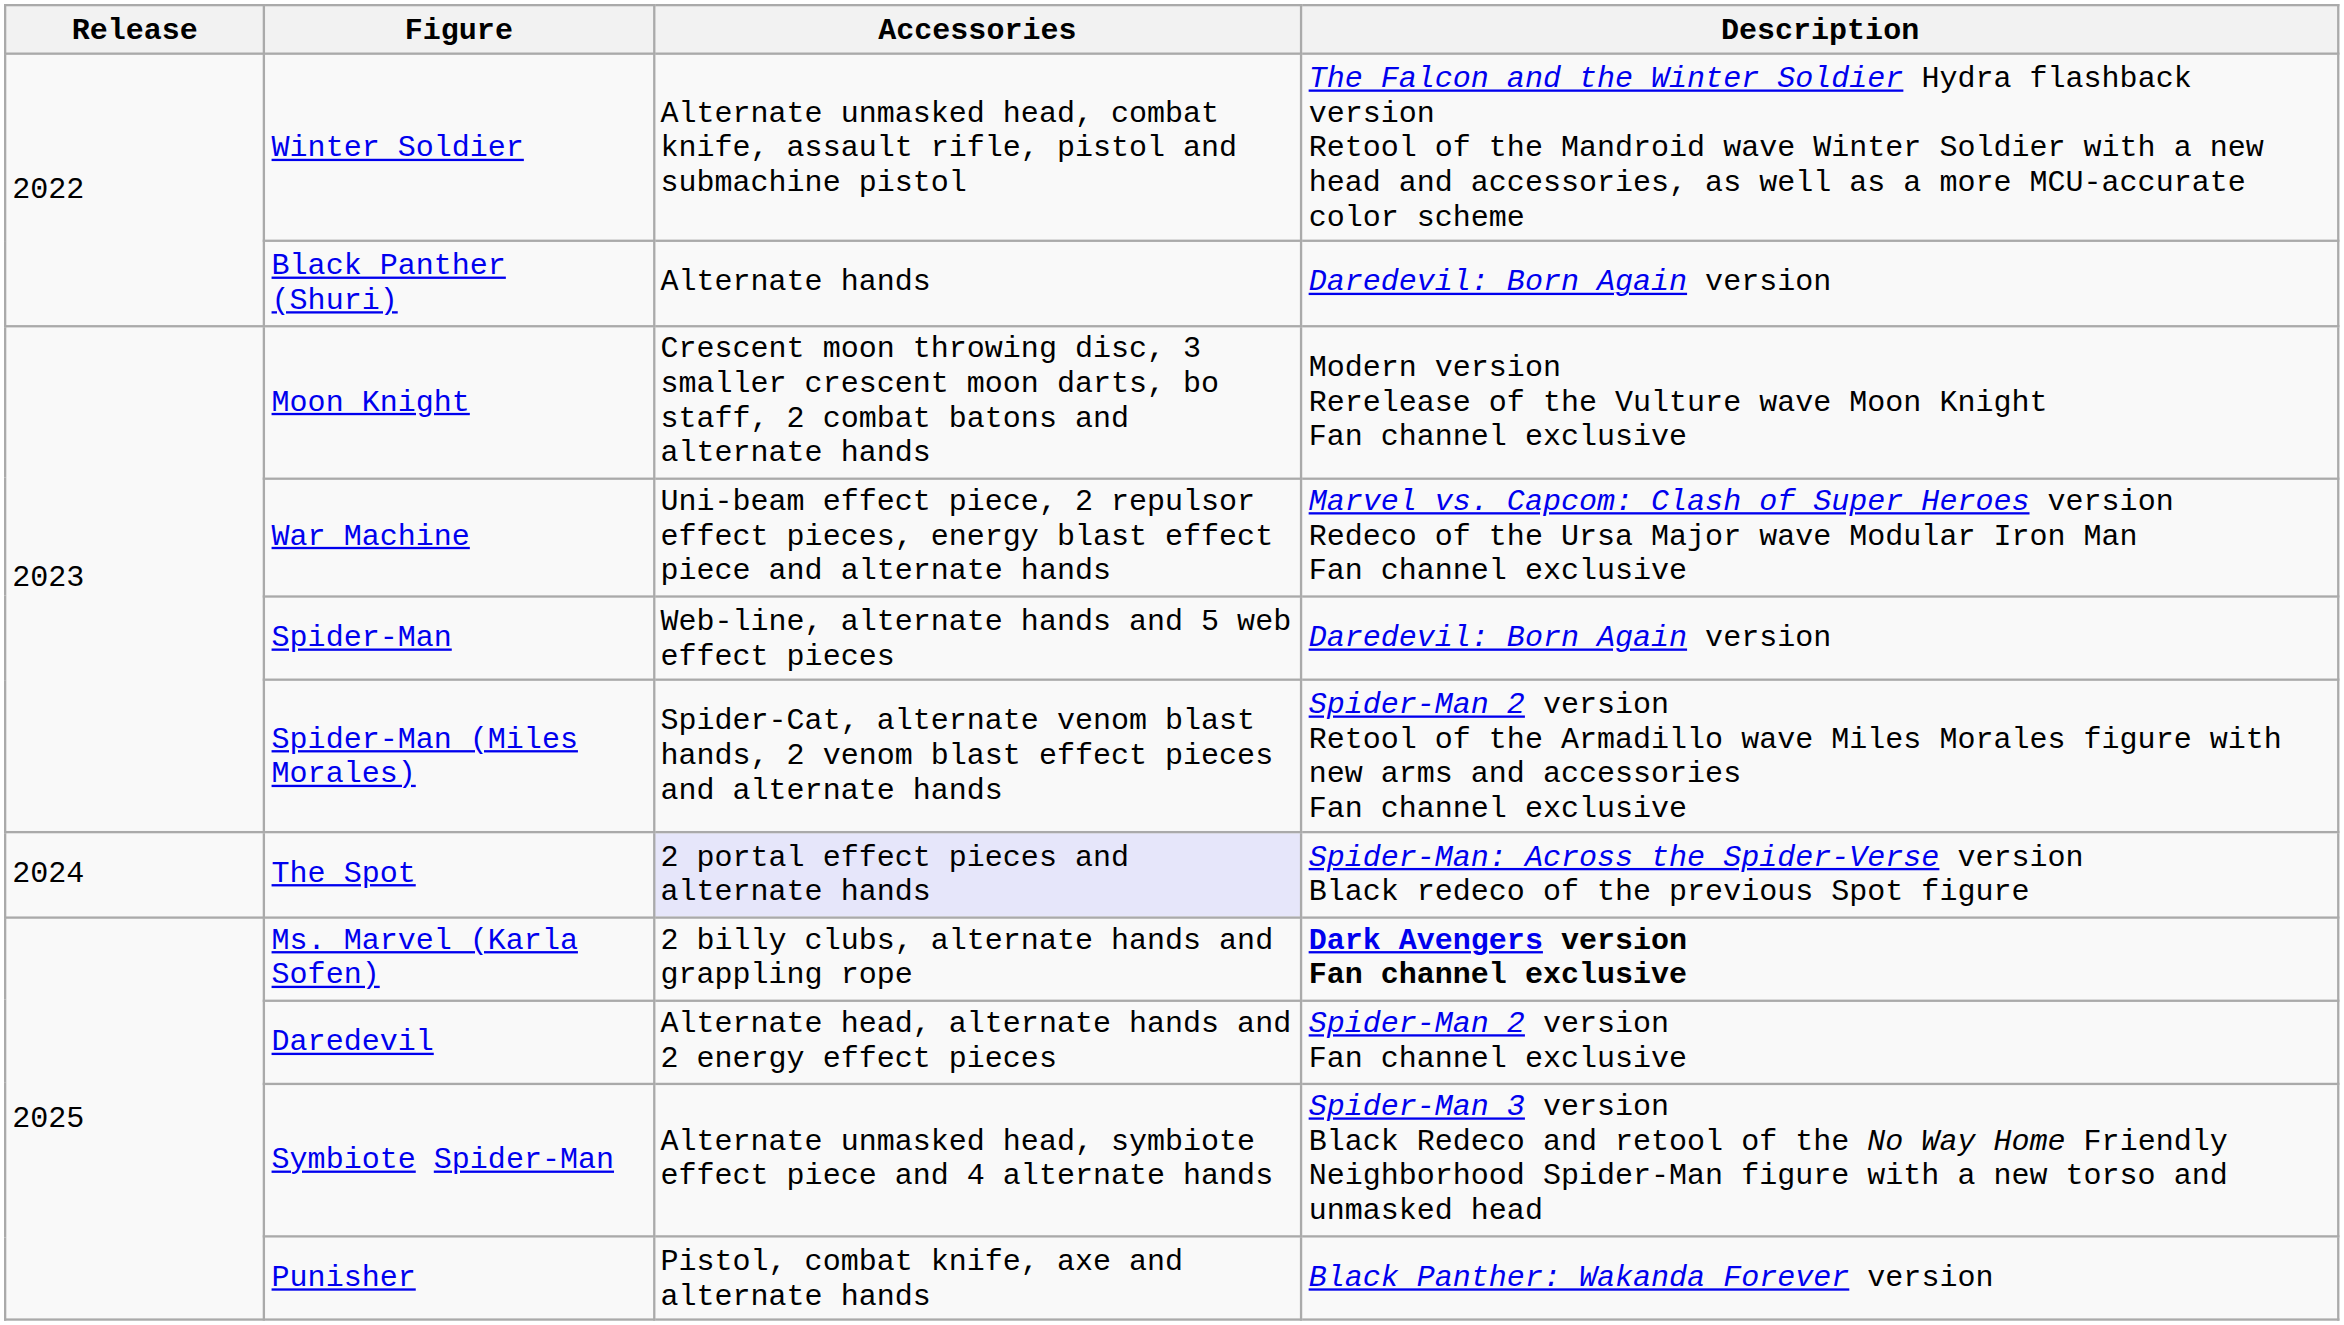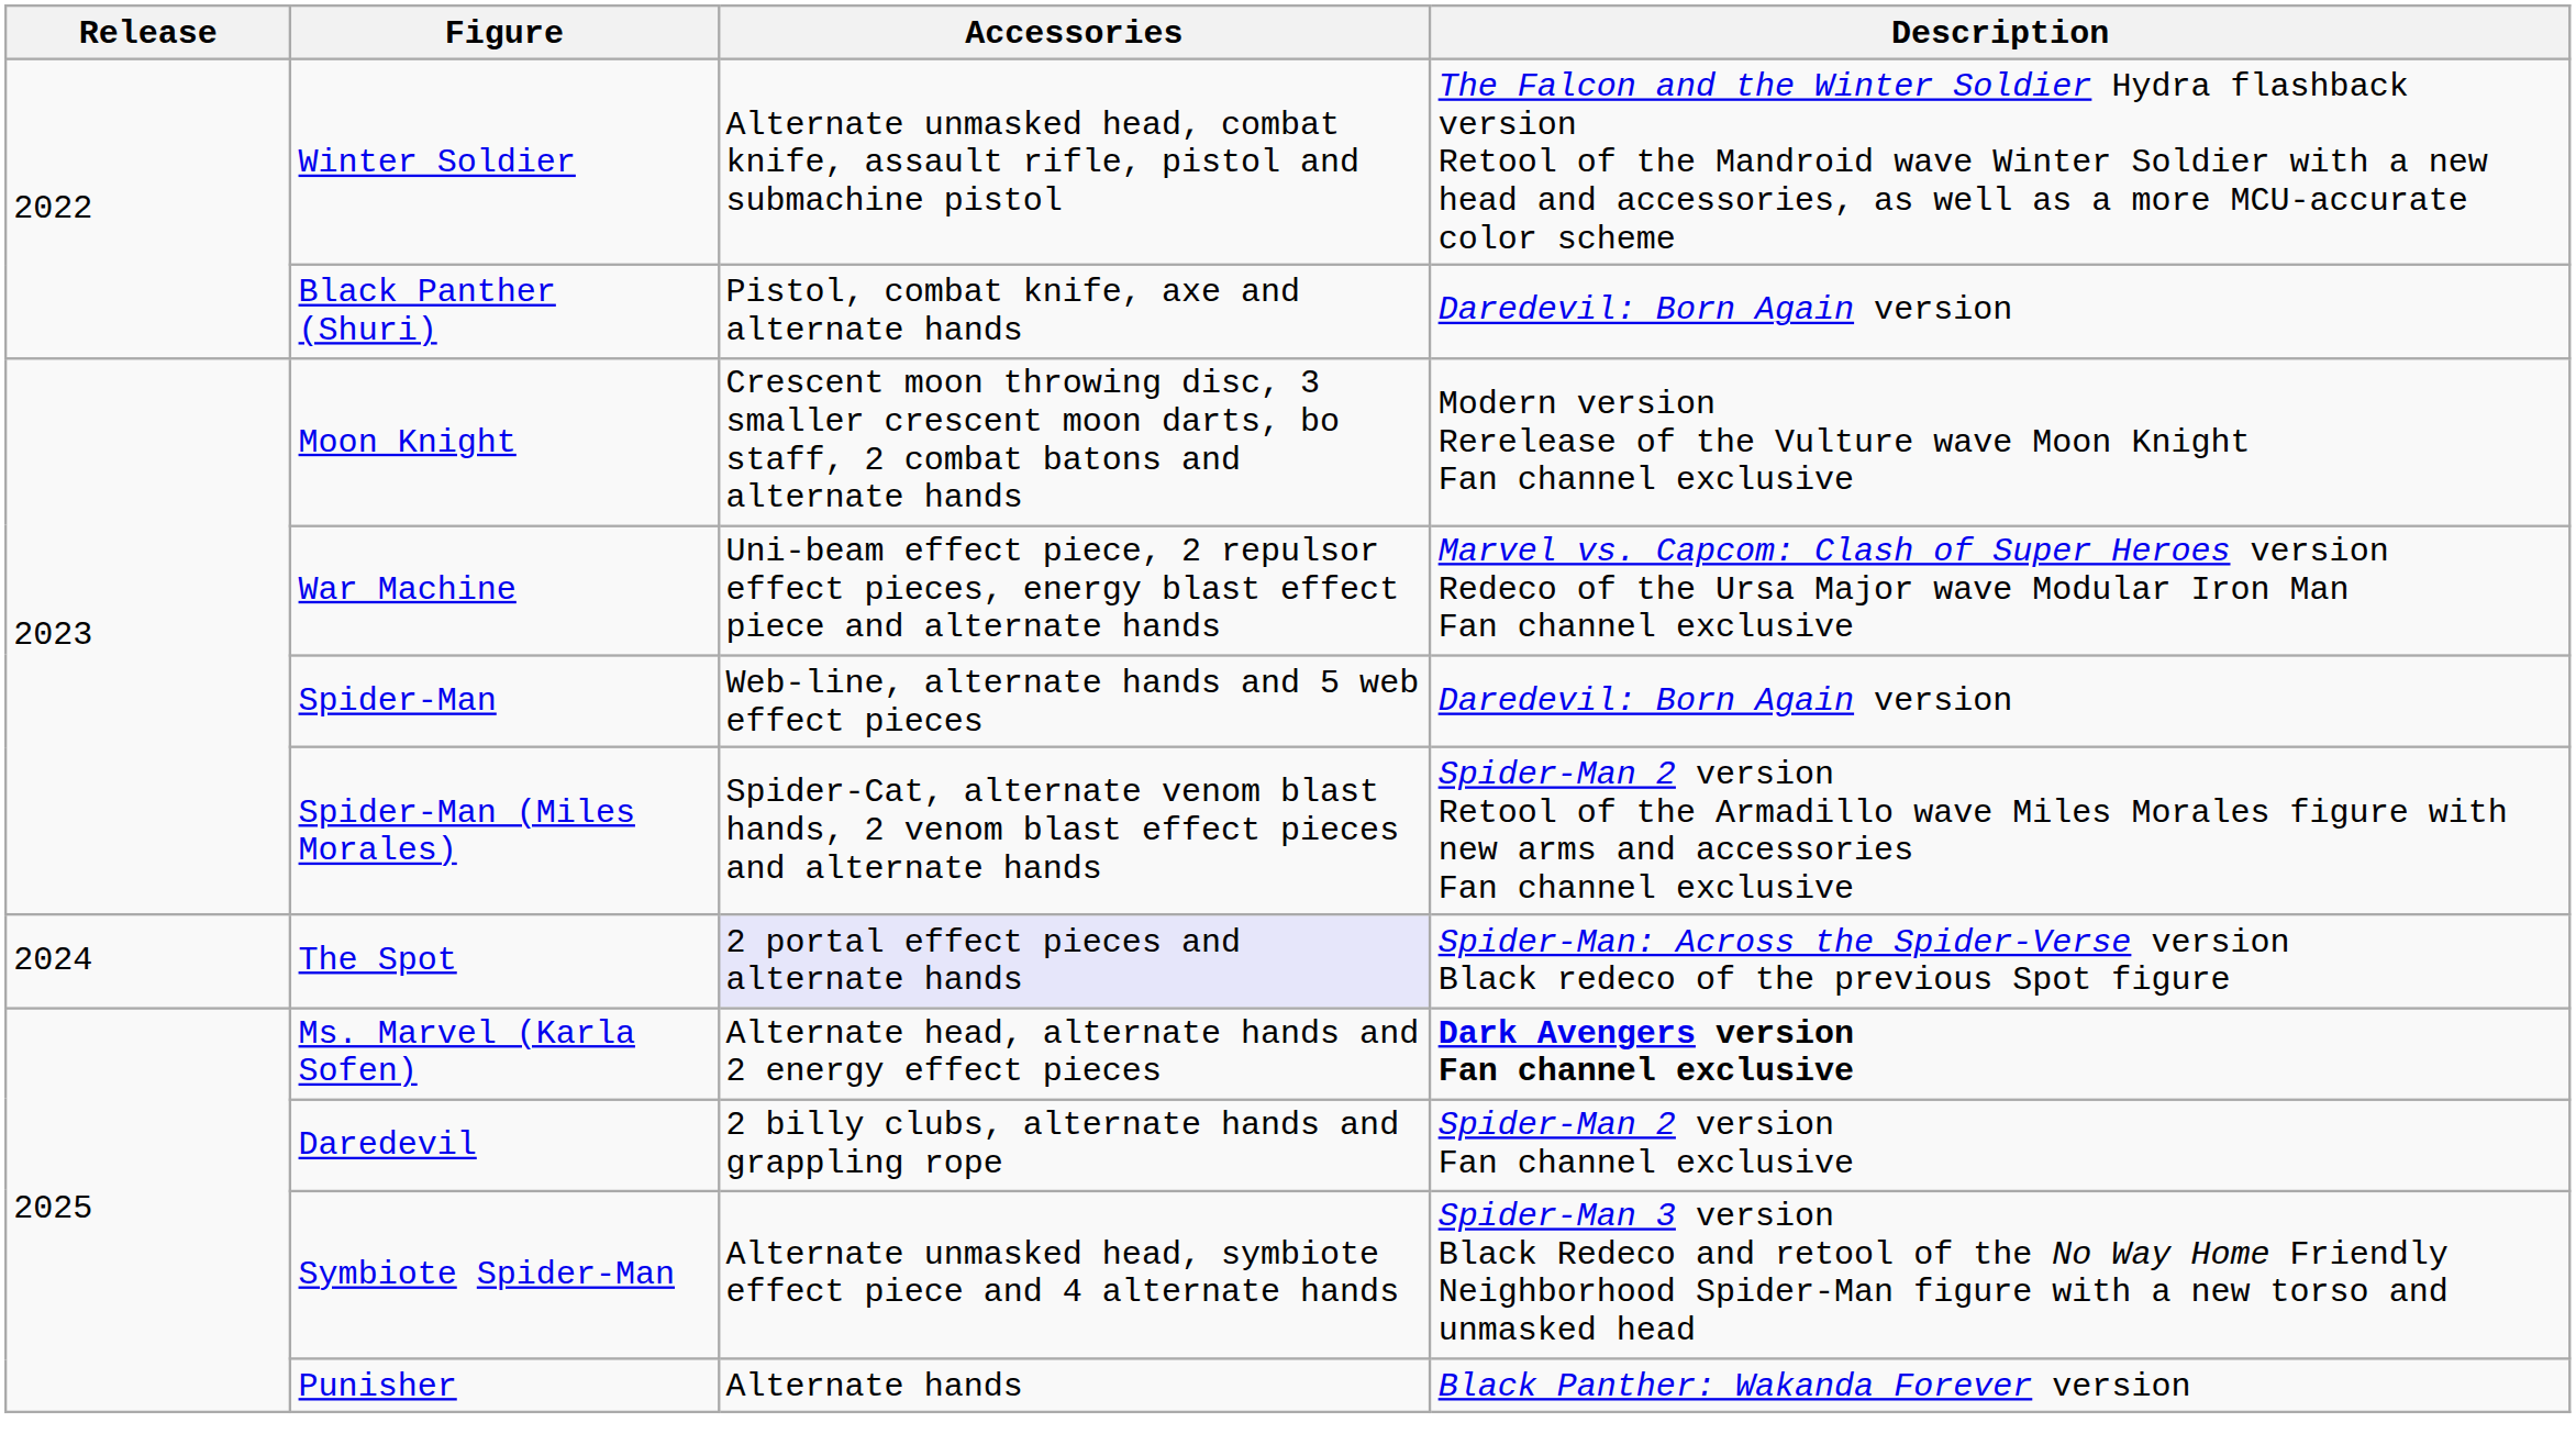Black Panther (Shuri) | Accessories: Alternate hands -> Pistol, combat knife, axe and alternate hands
Ms. Marvel (Karla Sofen) | Accessories: 2 billy clubs, alternate hands and grappling rope -> Alternate head, alternate hands and 2 energy effect pieces
Daredevil | Accessories: Alternate head, alternate hands and 2 energy effect pieces -> 2 billy clubs, alternate hands and grappling rope
Punisher | Accessories: Pistol, combat knife, axe and alternate hands -> Alternate hands
